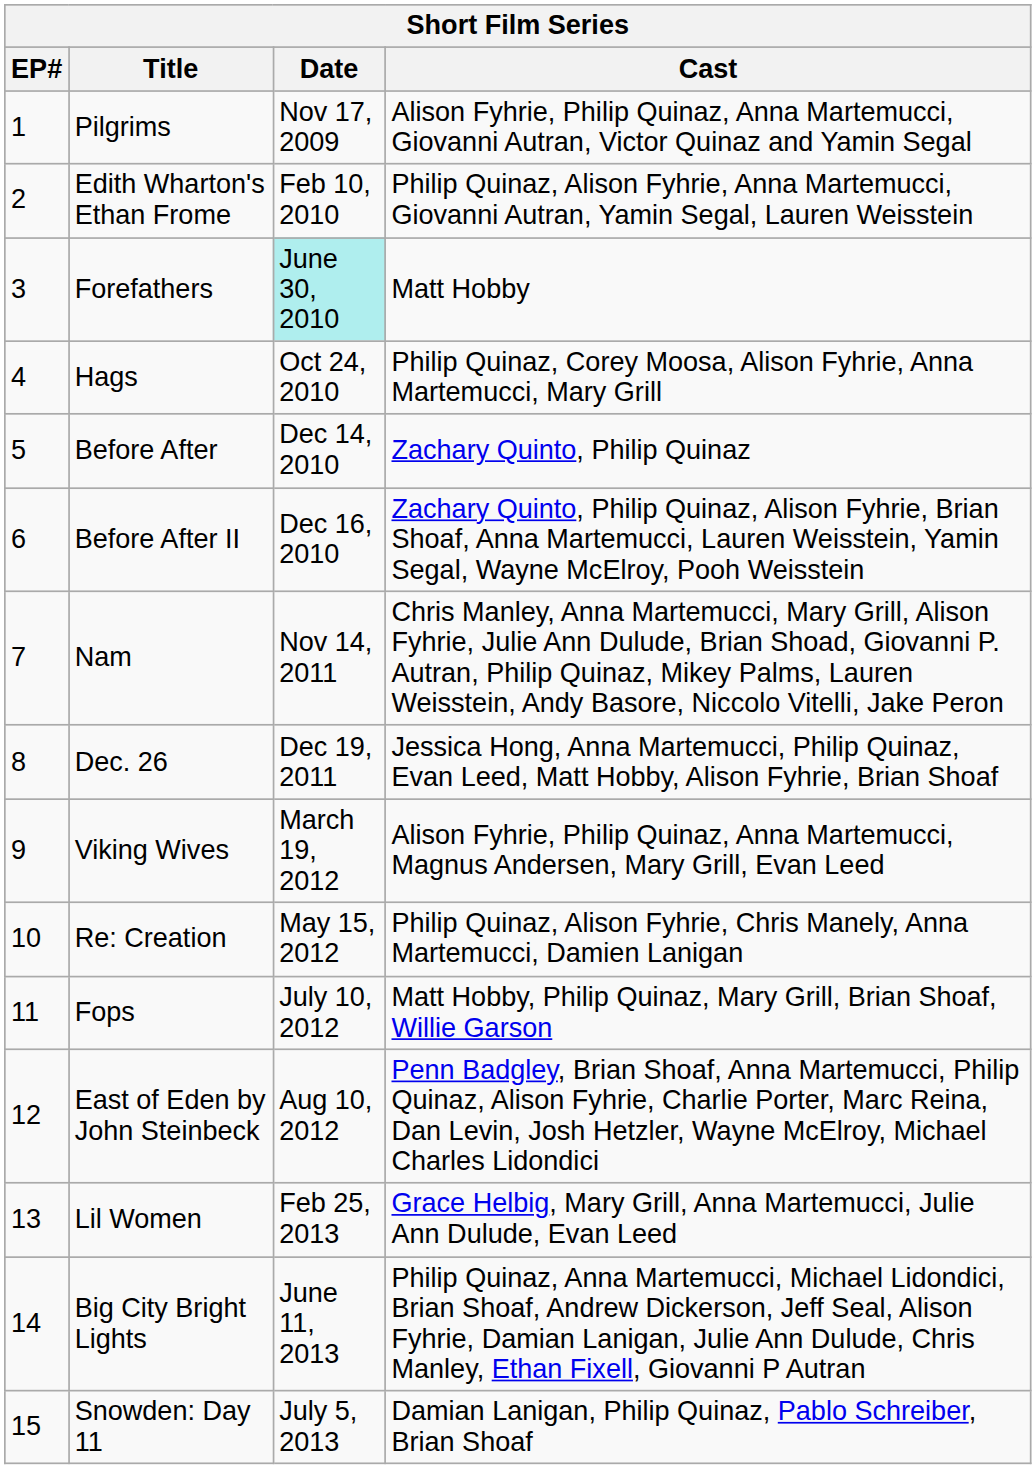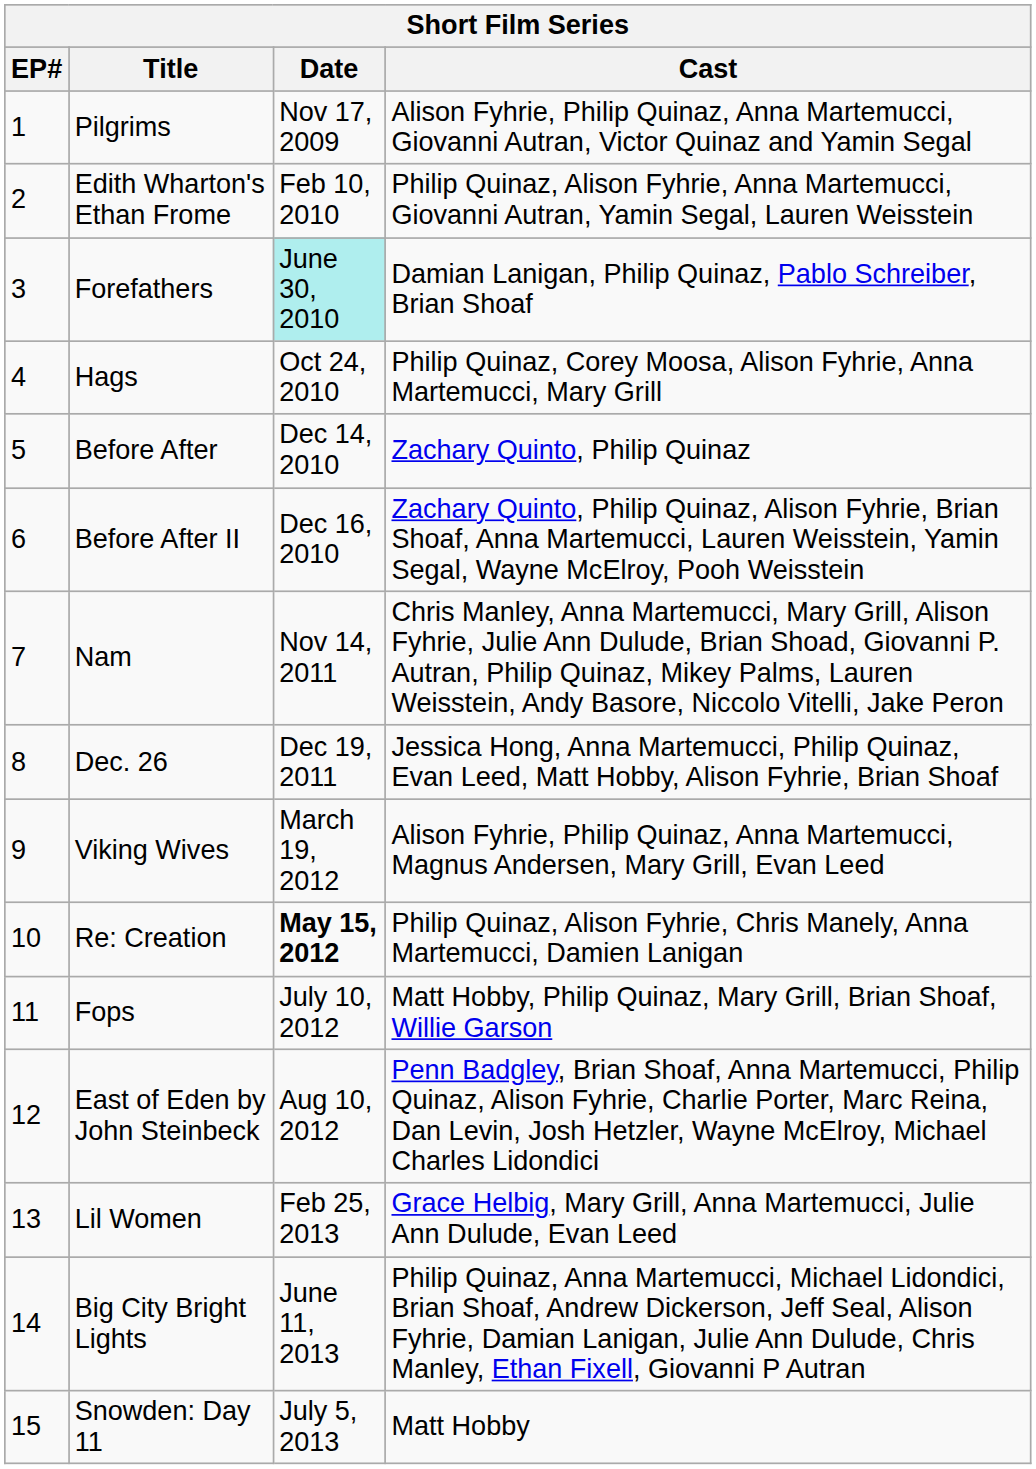Forefathers | Cast: Matt Hobby -> Damian Lanigan, Philip Quinaz, Pablo Schreiber, Brian Shoaf
Re: Creation | Date: normal -> bold
Snowden: Day 11 | Cast: Damian Lanigan, Philip Quinaz, Pablo Schreiber, Brian Shoaf -> Matt Hobby
